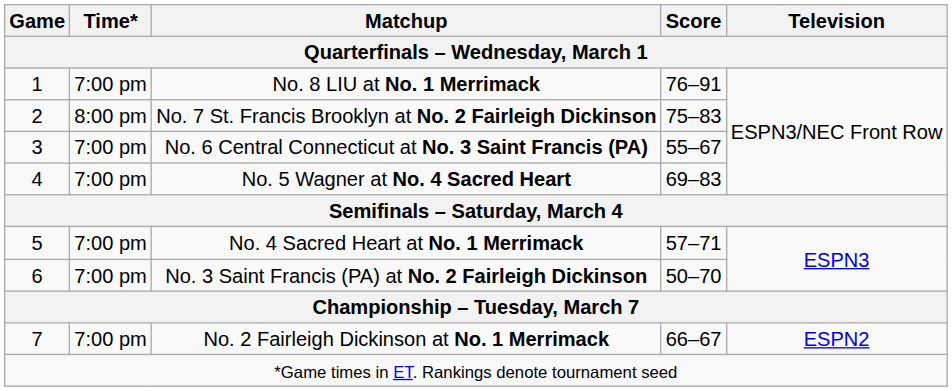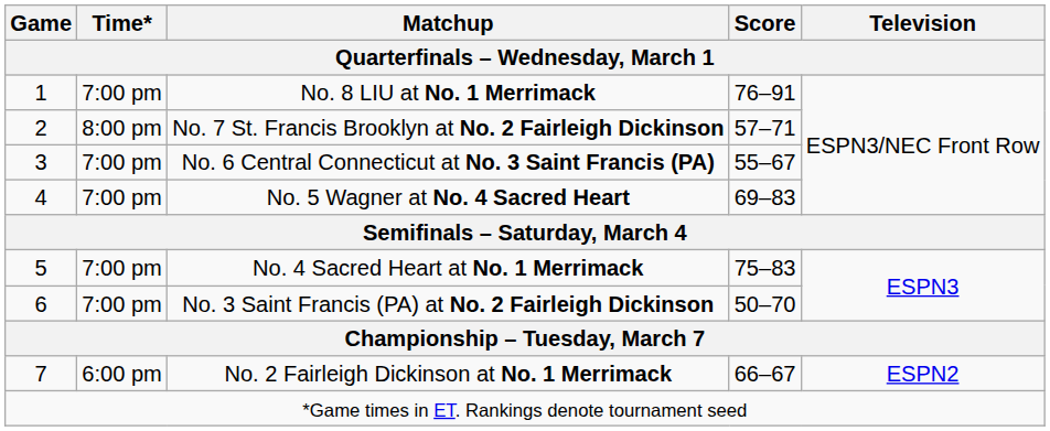No. 7 St. Francis Brooklyn at No. 2 Fairleigh Dickinson | Score: 75–83 -> 57–71
No. 4 Sacred Heart at No. 1 Merrimack | Score: 57–71 -> 75–83
No. 2 Fairleigh Dickinson at No. 1 Merrimack | Time*: 7:00 pm -> 6:00 pm
